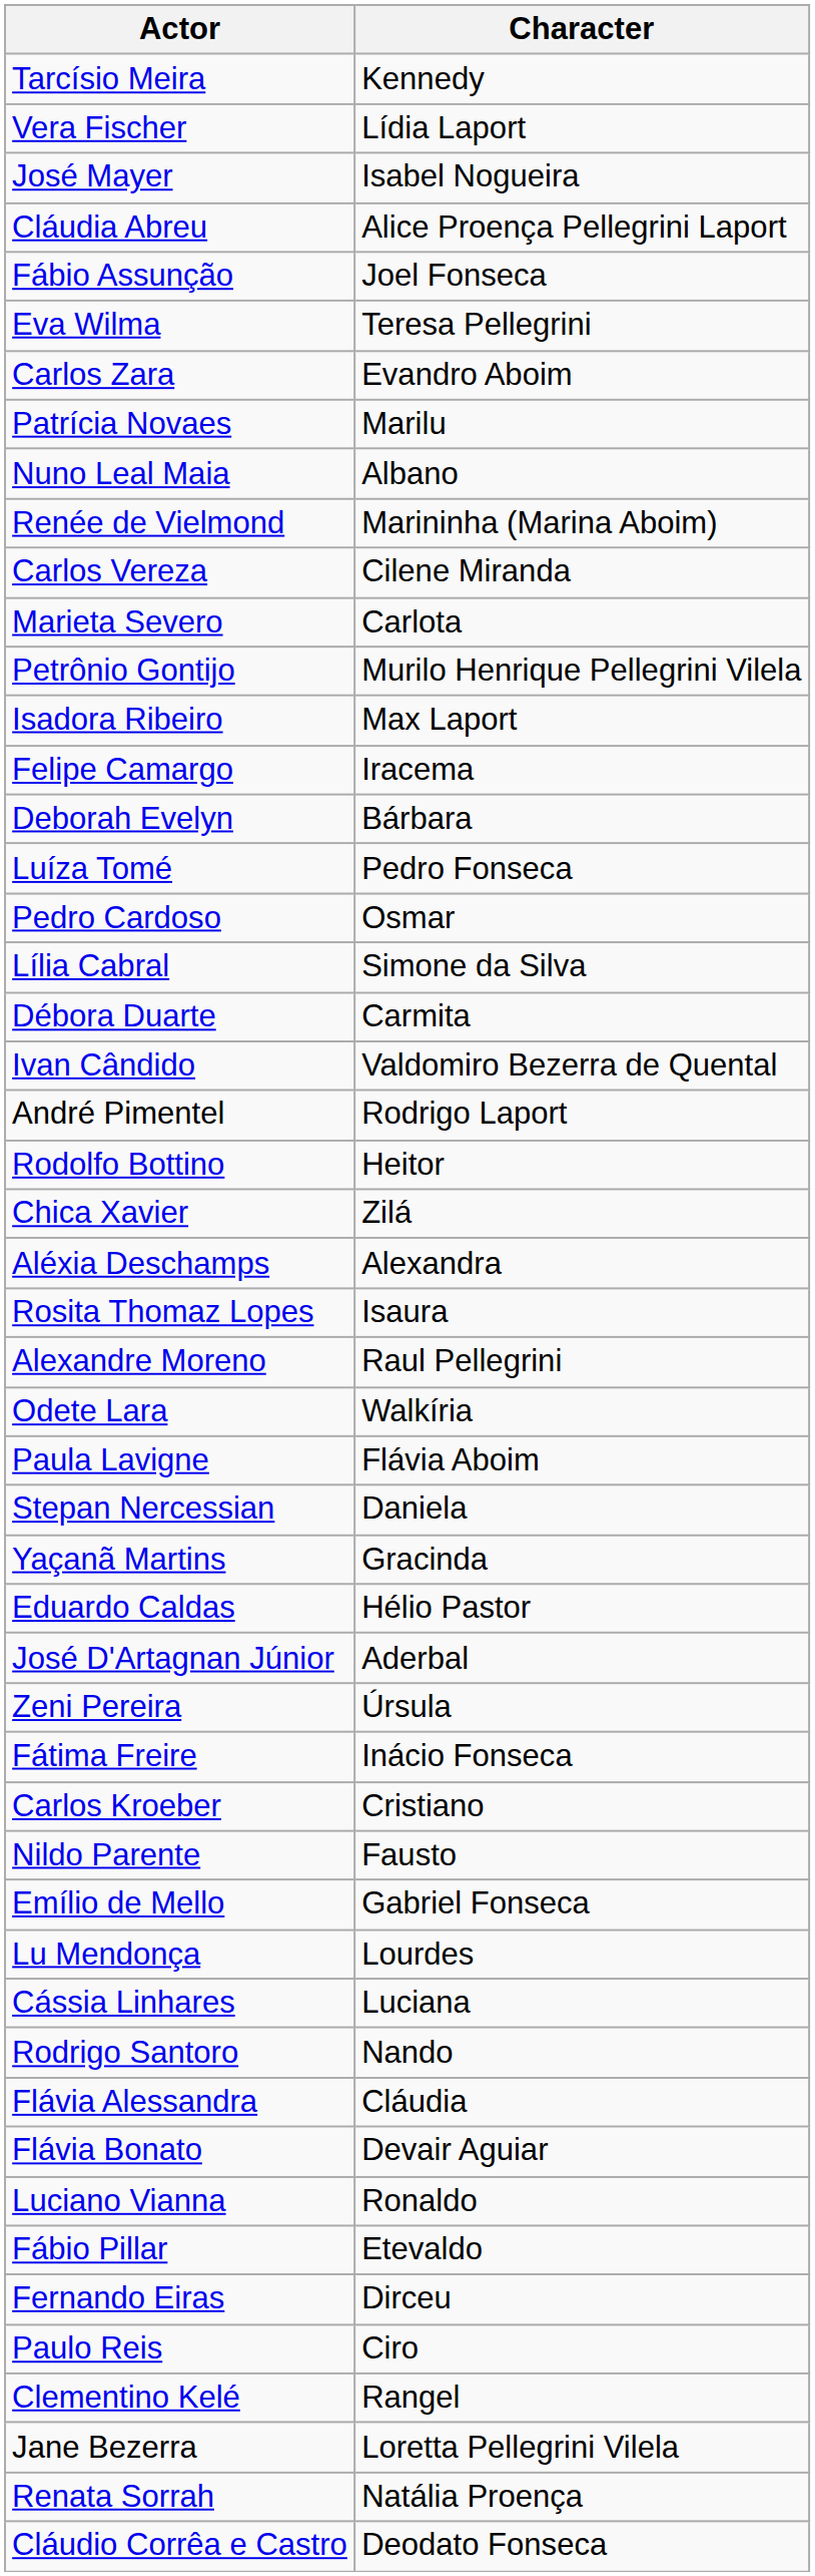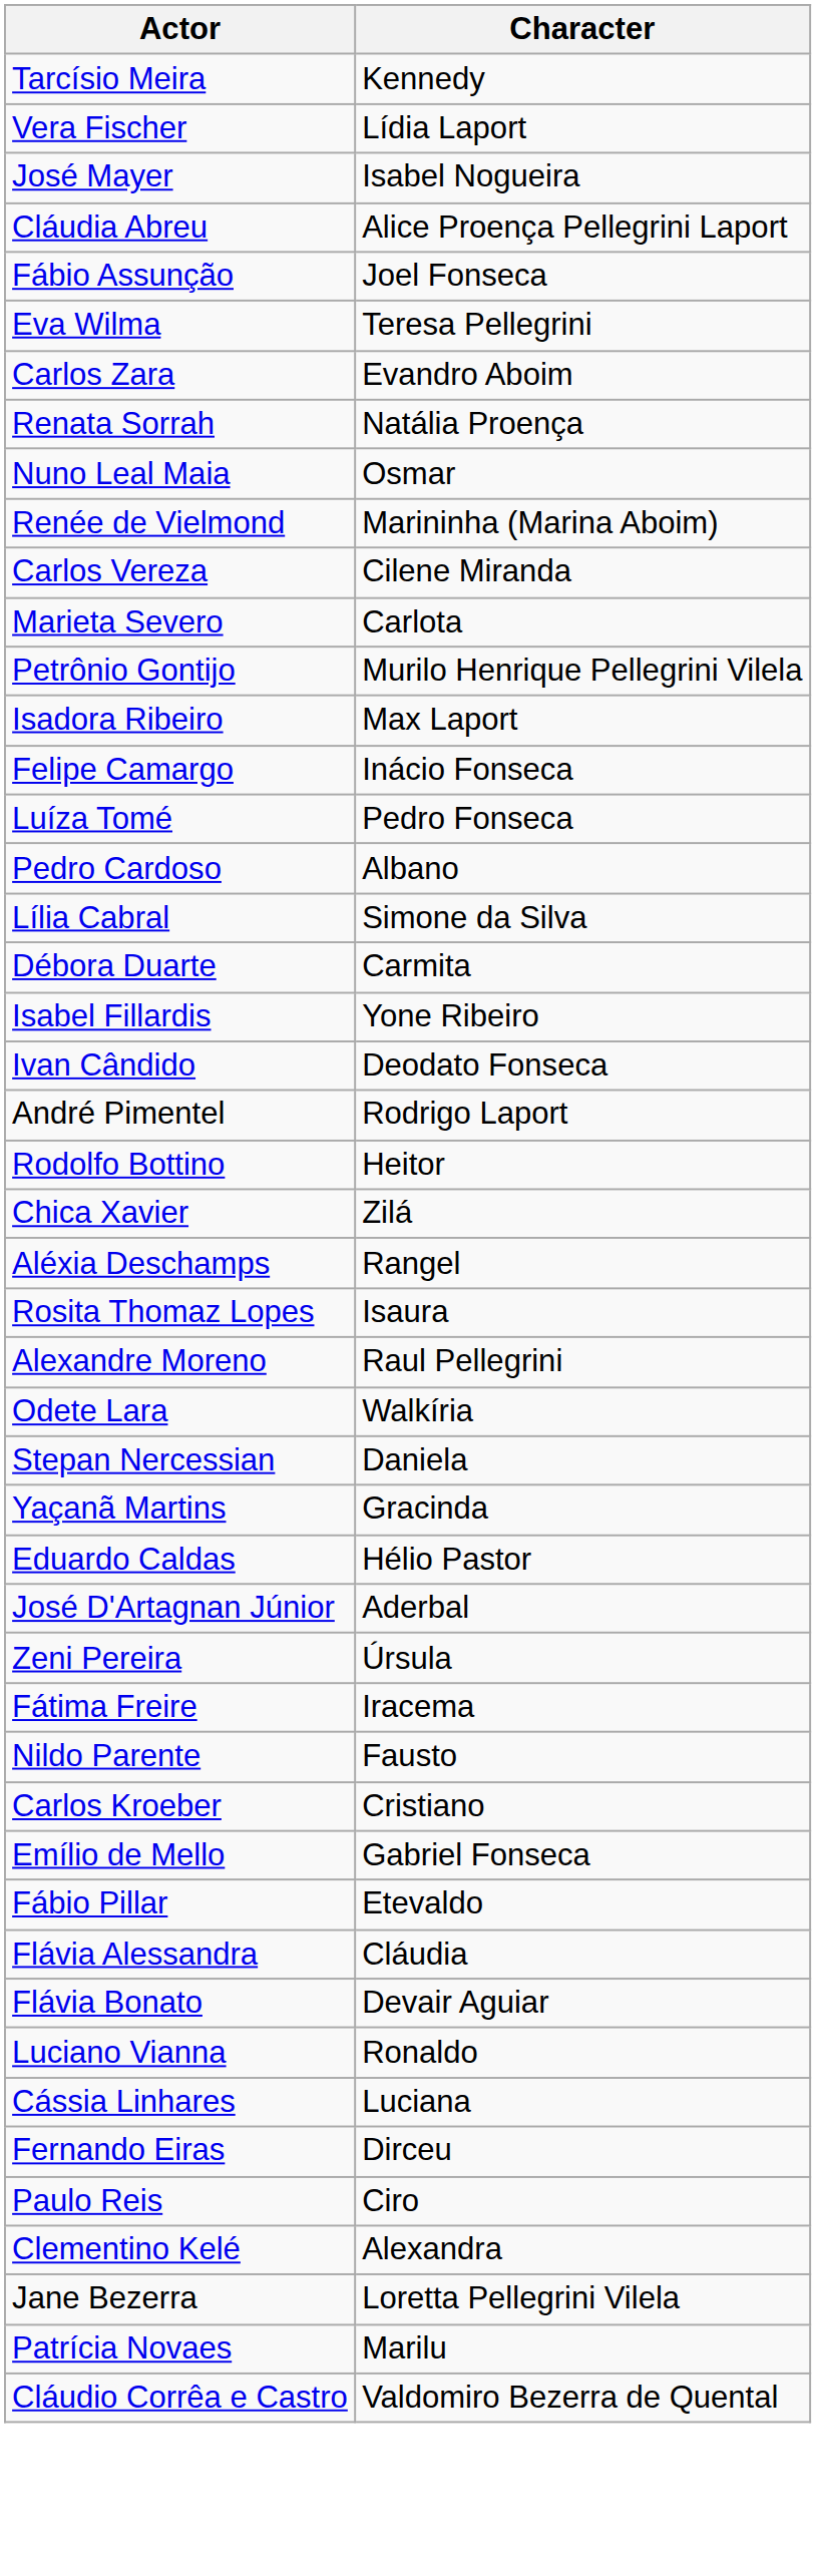rows swapped: Renata Sorrah <-> Patrícia Novaes
Nuno Leal Maia | Character: Albano -> Osmar
Felipe Camargo | Character: Iracema -> Inácio Fonseca
- row: Deborah Evelyn | Bárbara
Pedro Cardoso | Character: Osmar -> Albano
+ row: Isabel Fillardis | Yone Ribeiro
Ivan Cândido | Character: Valdomiro Bezerra de Quental -> Deodato Fonseca
Aléxia Deschamps | Character: Alexandra -> Rangel
- row: Paula Lavigne | Flávia Aboim
Fátima Freire | Character: Inácio Fonseca -> Iracema
rows swapped: Nildo Parente <-> Carlos Kroeber
- row: Lu Mendonça | Lourdes
rows swapped: Cássia Linhares <-> Fábio Pillar
- row: Rodrigo Santoro | Nando
Clementino Kelé | Character: Rangel -> Alexandra
Cláudio Corrêa e Castro | Character: Deodato Fonseca -> Valdomiro Bezerra de Quental
